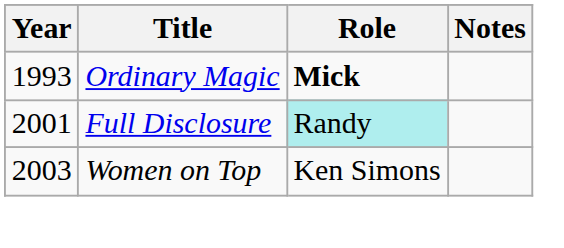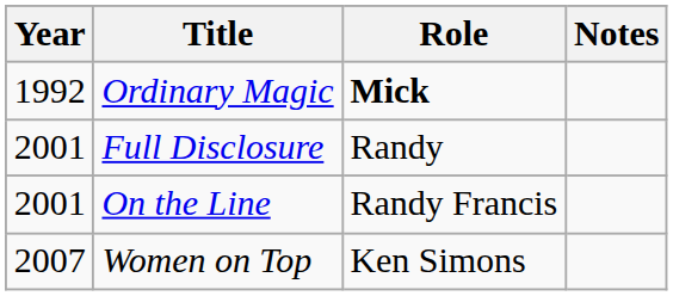Ordinary Magic | Year: 1993 -> 1992
Full Disclosure | Role: paleturquoise background -> no background
+ row: 2001 | On the Line | Randy Francis
Women on Top | Year: 2003 -> 2007
